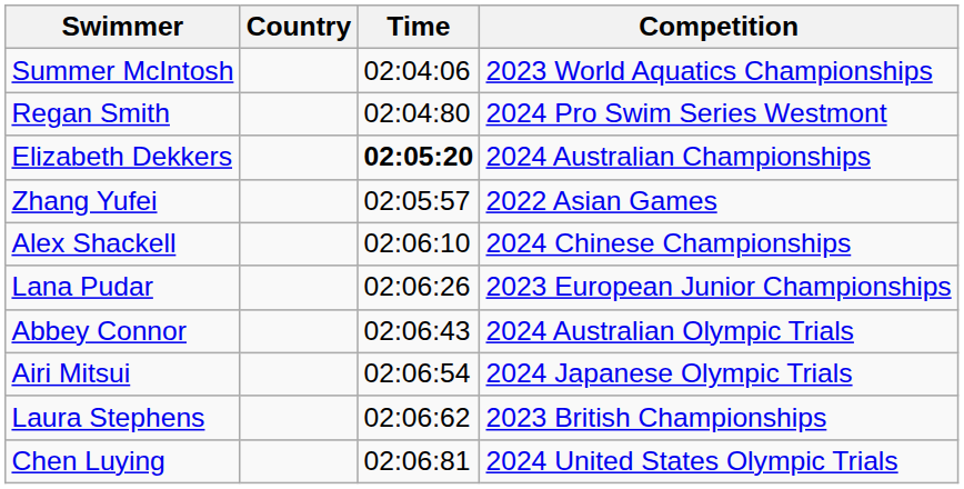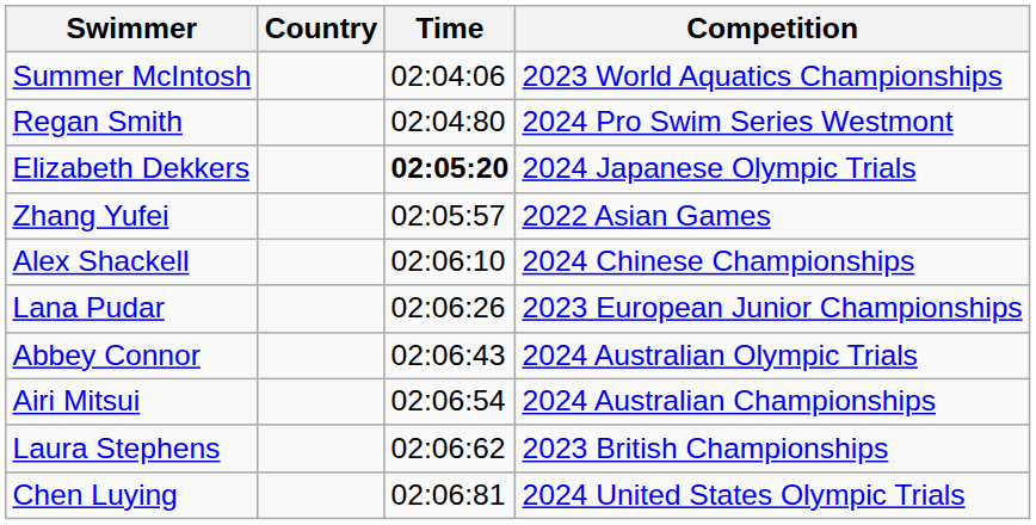Elizabeth Dekkers | Competition: 2024 Australian Championships -> 2024 Japanese Olympic Trials
Airi Mitsui | Competition: 2024 Japanese Olympic Trials -> 2024 Australian Championships
